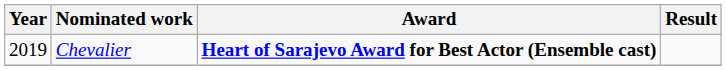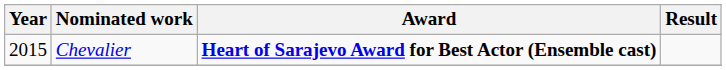Chevalier | Year: 2019 -> 2015
